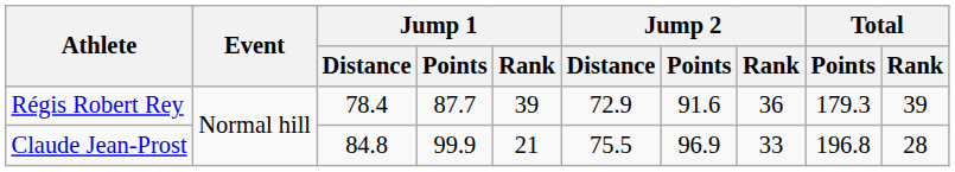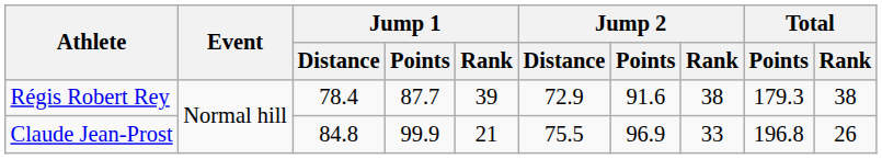Régis Robert Rey | Jump 2 / Rank: 36 -> 38
Régis Robert Rey | Total / Rank: 39 -> 38
Claude Jean-Prost | Total / Rank: 28 -> 26
